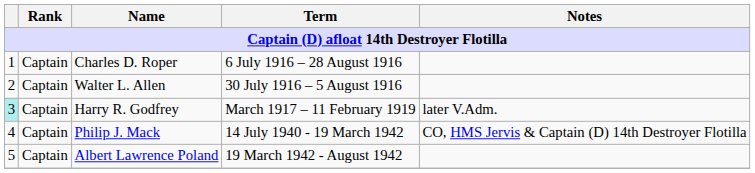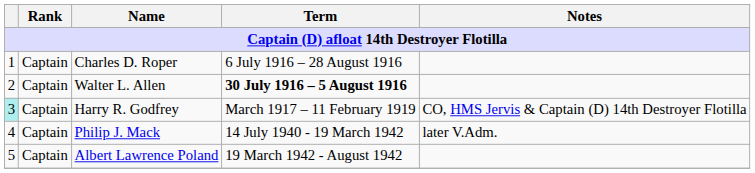Walter L. Allen | Term: normal -> bold
Harry R. Godfrey | Notes: later V.Adm. -> CO, HMS Jervis & Captain (D) 14th Destroyer Flotilla
Philip J. Mack | Notes: CO, HMS Jervis & Captain (D) 14th Destroyer Flotilla -> later V.Adm.
